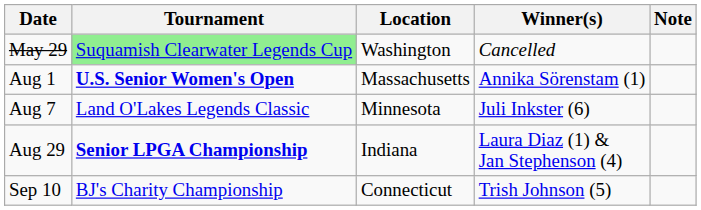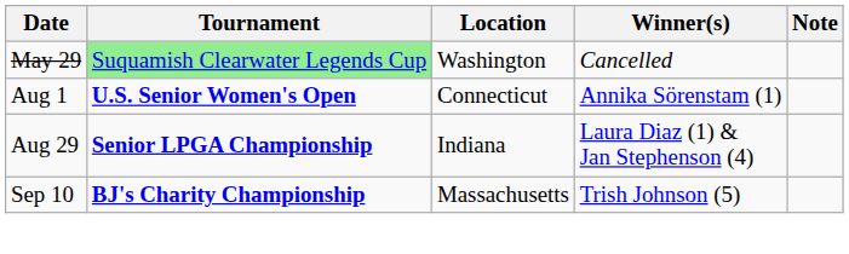Aug 1 | Location: Massachusetts -> Connecticut
- row: Aug 7 | Land O'Lakes Legends Classic | Minnesota | Juli Inkster (6)
Sep 10 | Tournament: normal -> bold
Sep 10 | Location: Connecticut -> Massachusetts
